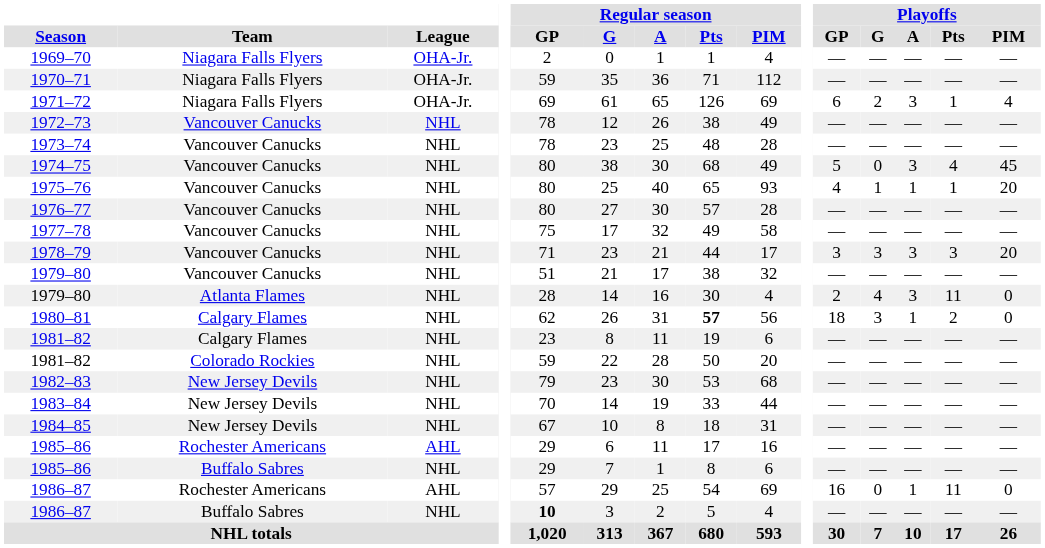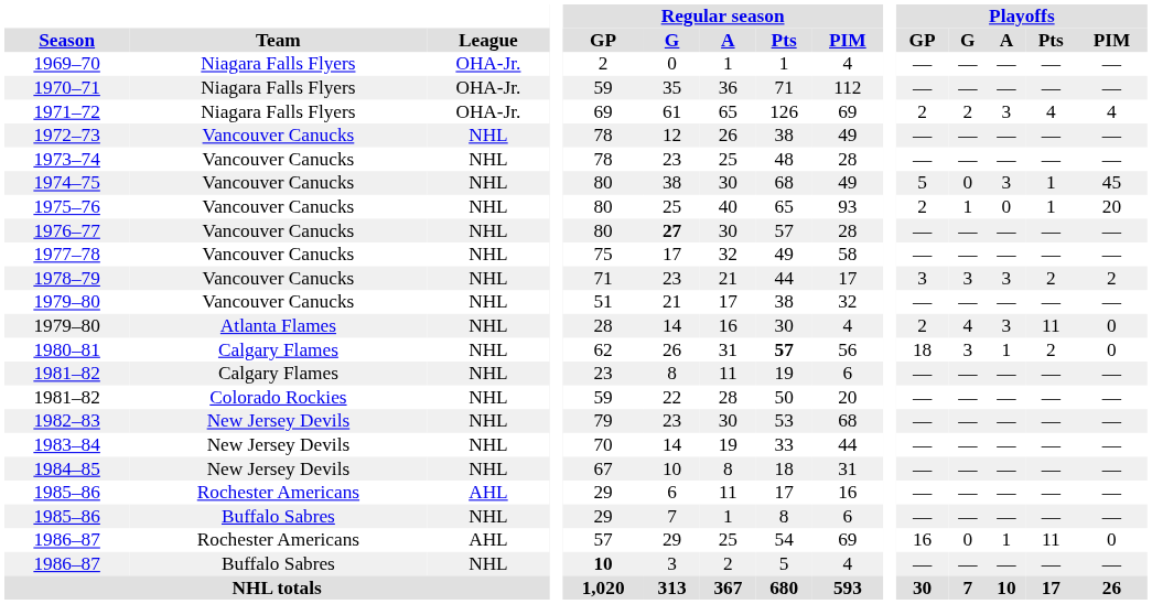1971–72 | Playoffs / GP: 6 -> 2
1971–72 | Playoffs / Pts: 1 -> 4
1974–75 | Playoffs / Pts: 4 -> 1
1975–76 | Playoffs / GP: 4 -> 2
1975–76 | Playoffs / A: 1 -> 0
1976–77 | Regular season / G: normal -> bold
1978–79 | Playoffs / Pts: 3 -> 2
1978–79 | Playoffs / PIM: 20 -> 2
